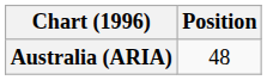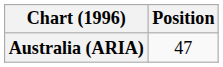Australia (ARIA) | Position: 48 -> 47
